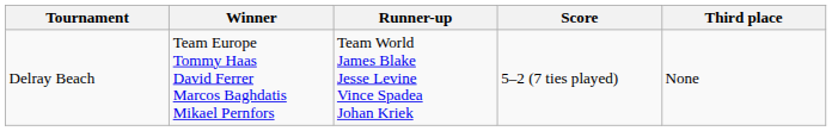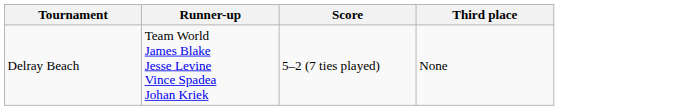- column: Winner | Team Europe Tommy Haas David Ferrer Marcos Baghdatis Mikael Pernfors
